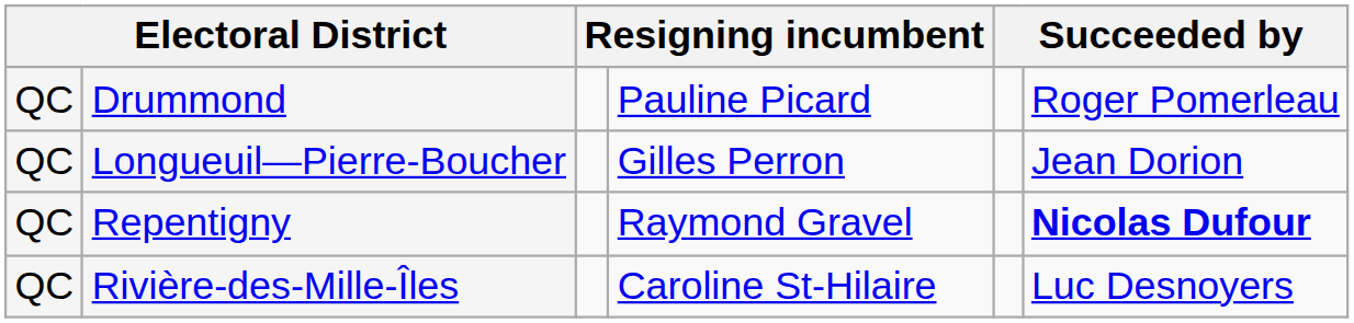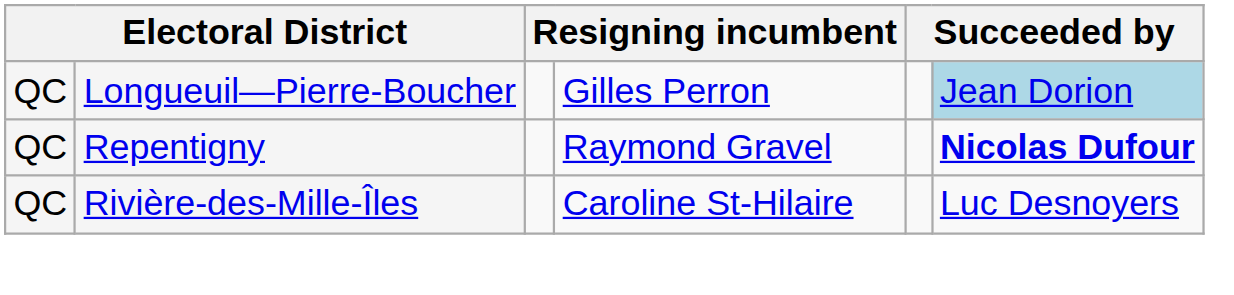- row: QC | Drummond | Pauline Picard | Roger Pomerleau
Longueuil—Pierre-Boucher | column 6: no background -> lightblue background
